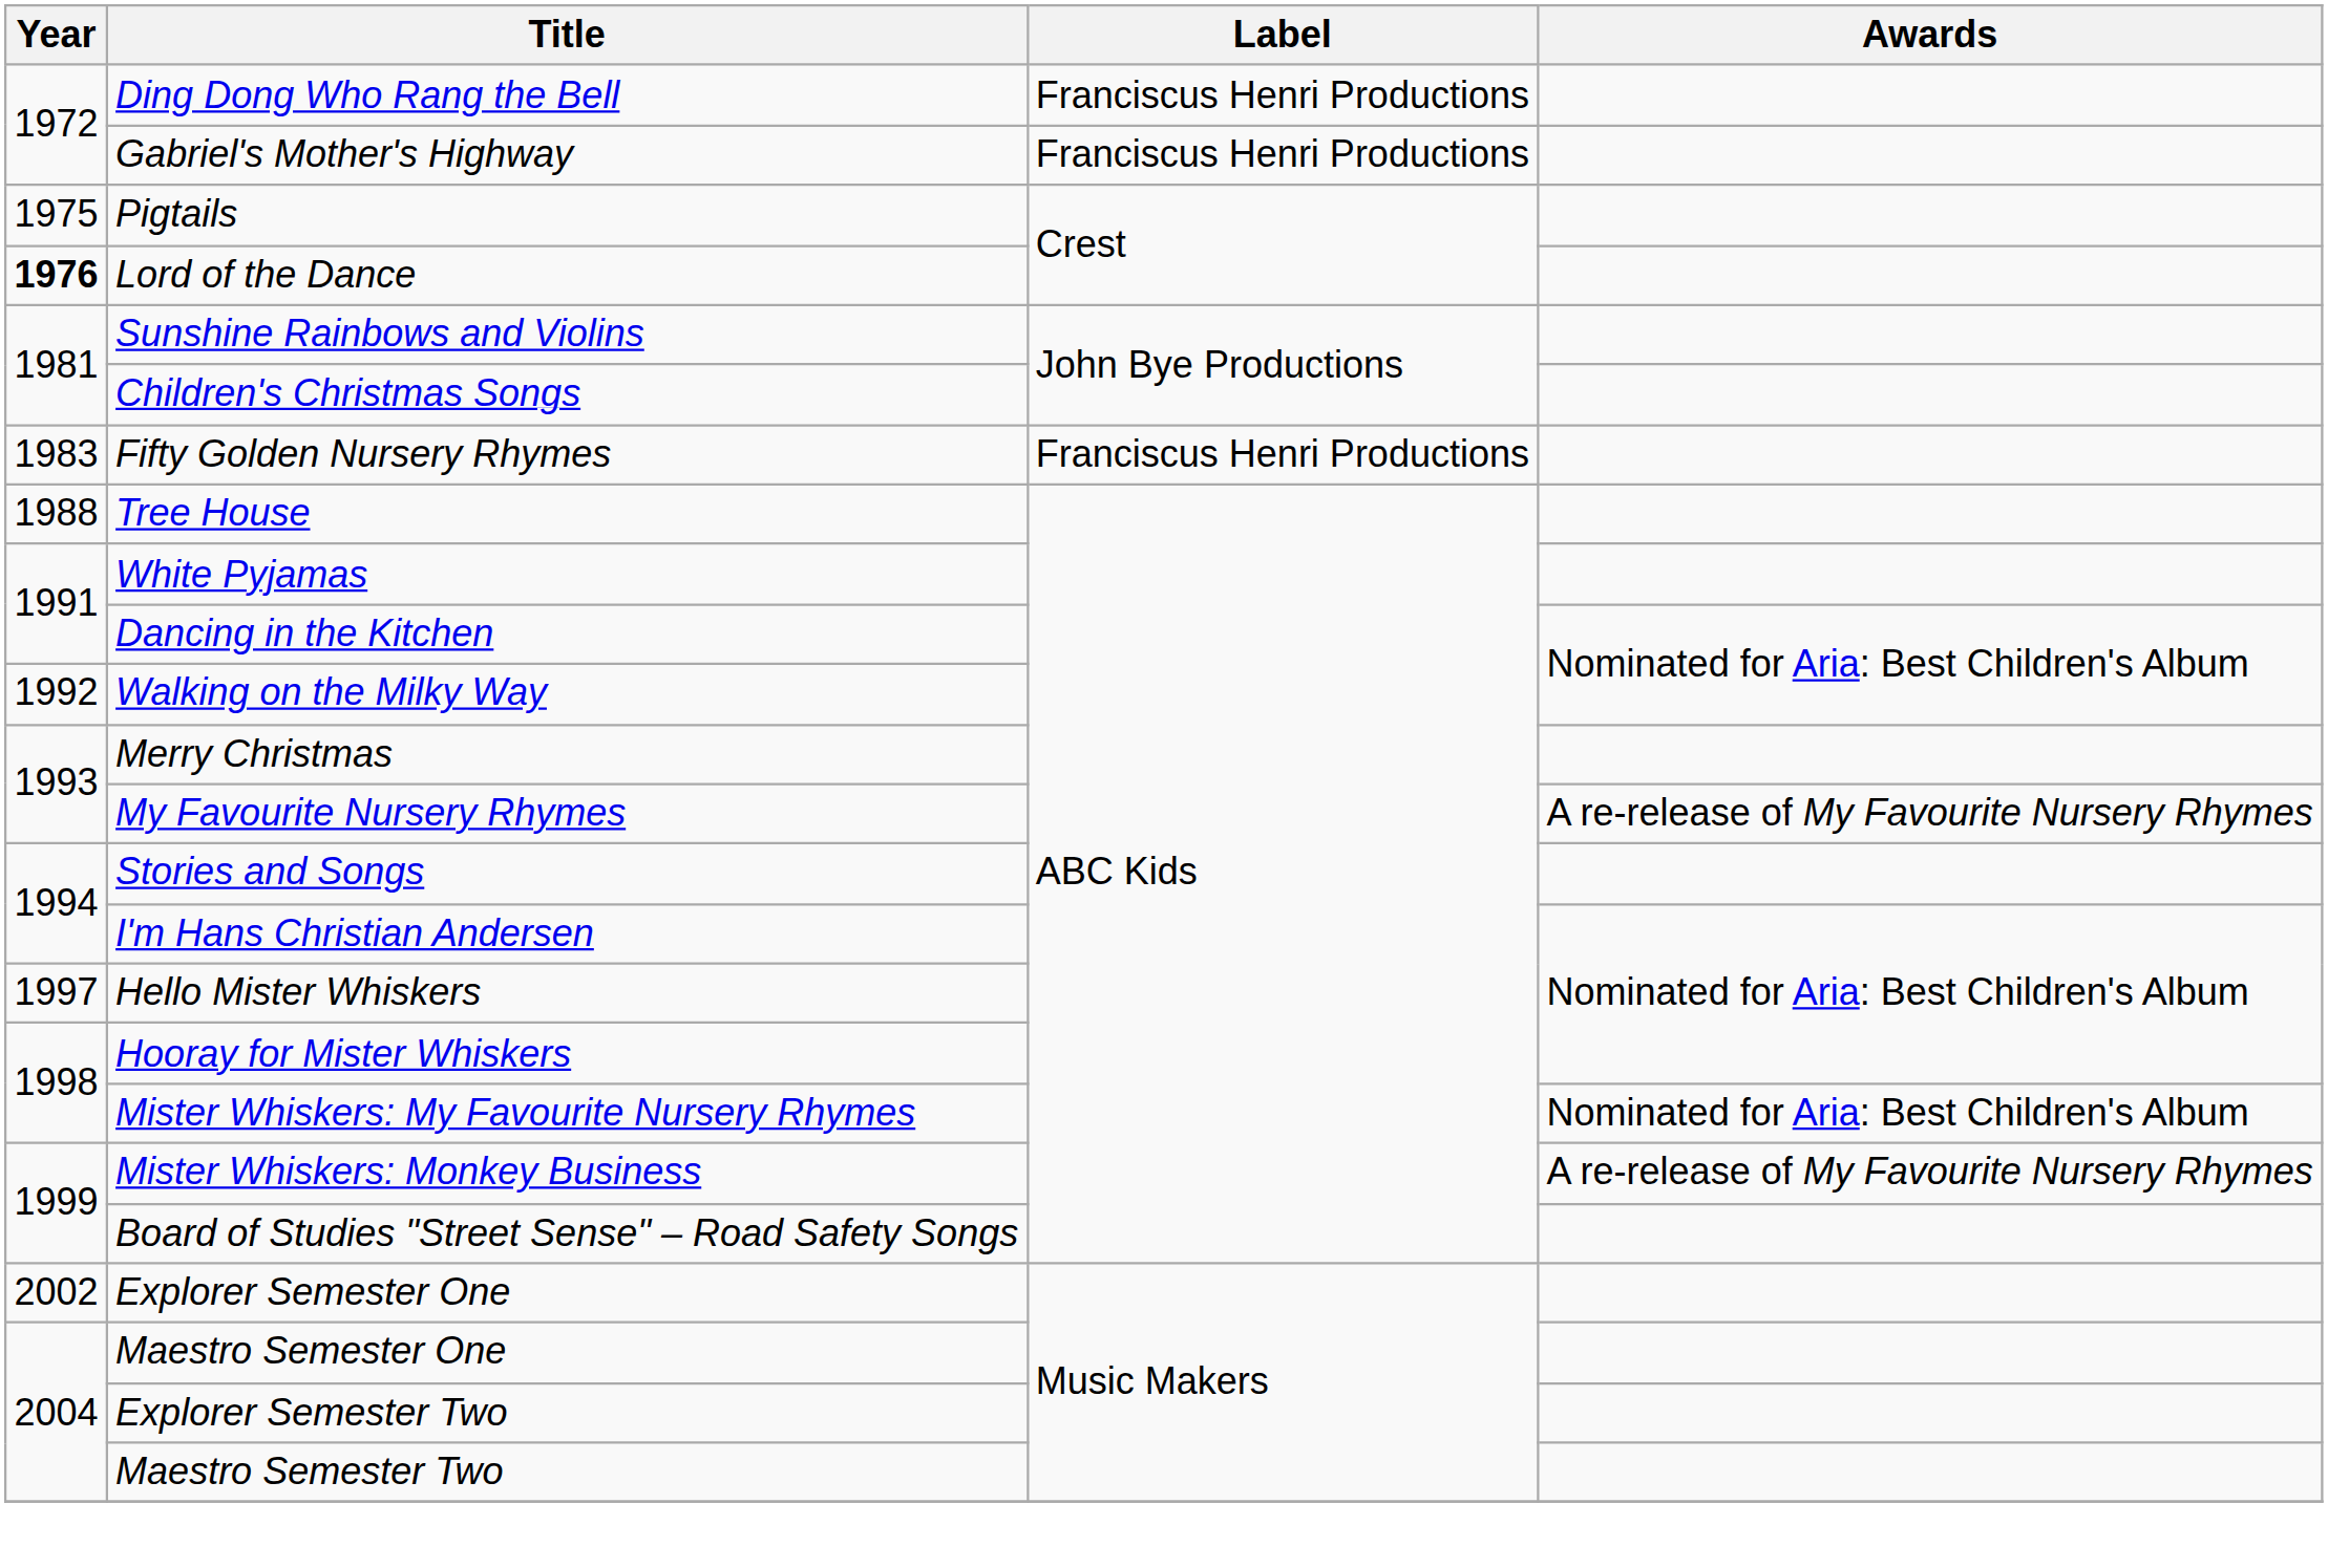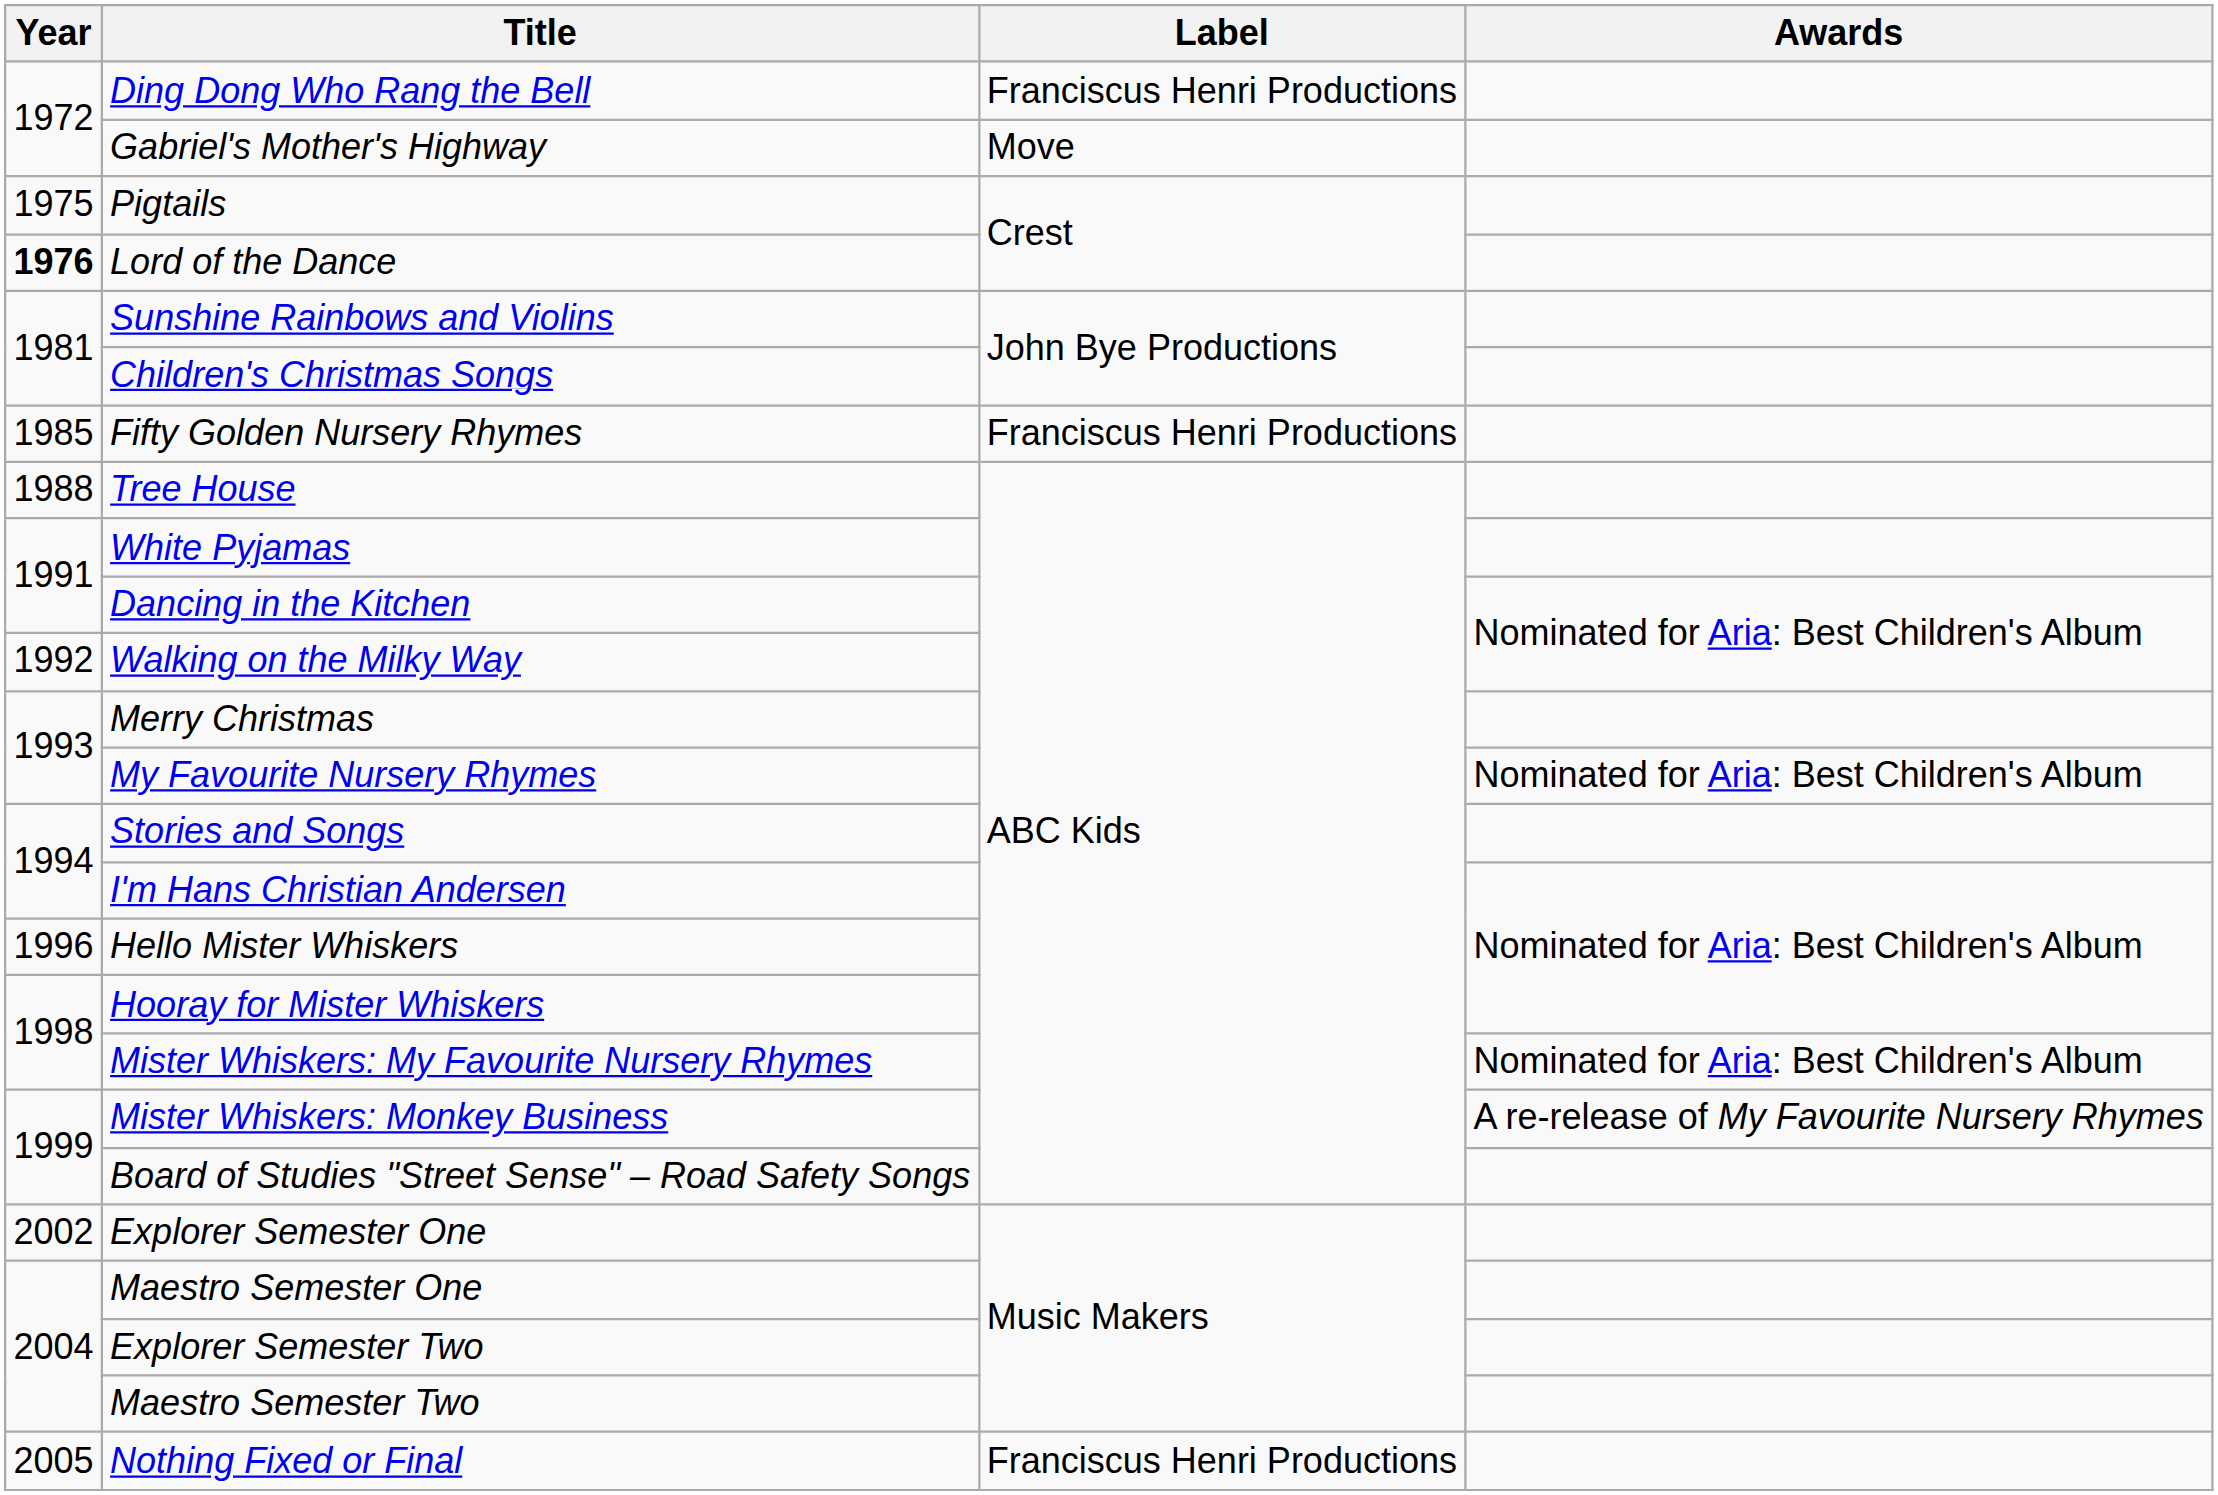Gabriel's Mother's Highway | Label: Franciscus Henri Productions -> Move
Fifty Golden Nursery Rhymes | Year: 1983 -> 1985
My Favourite Nursery Rhymes | Awards: A re-release of My Favourite Nursery Rhymes -> Nominated for Aria: Best Children's Album
Hello Mister Whiskers | Year: 1997 -> 1996
+ row: 2005 | Nothing Fixed or Final | Franciscus Henri Productions
